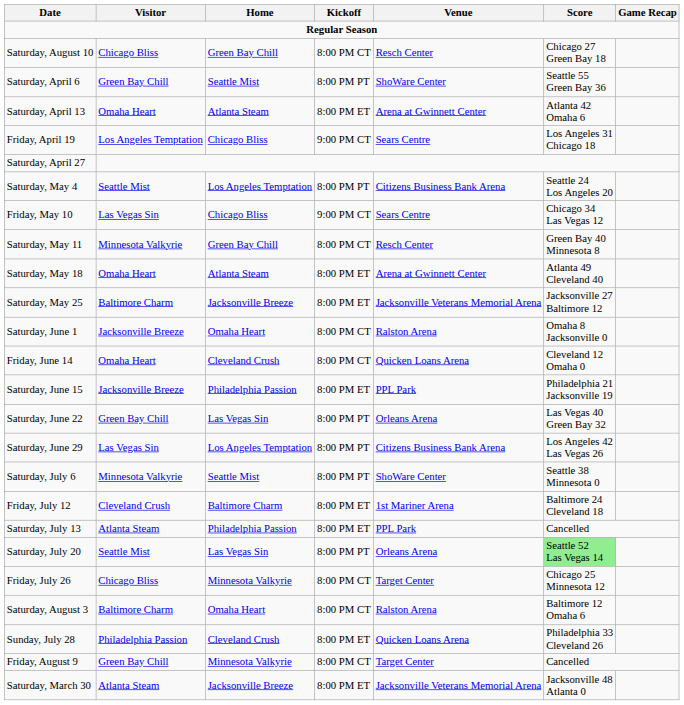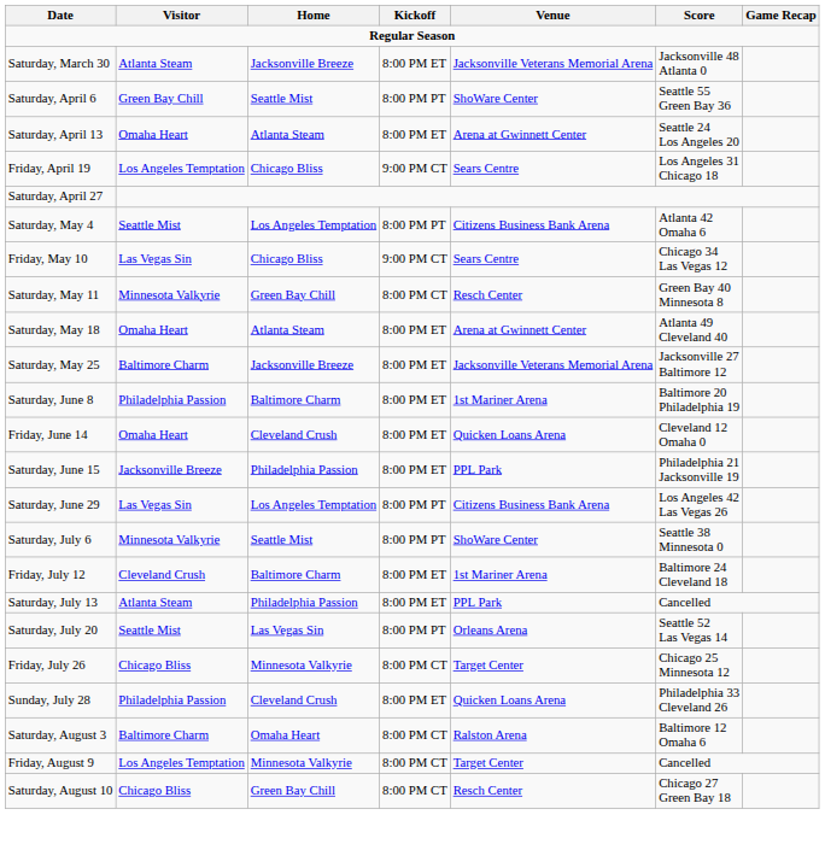rows swapped: Saturday, March 30 <-> Saturday, August 10
Saturday, April 13 | Score: Atlanta 42 Omaha 6 -> Seattle 24 Los Angeles 20
Saturday, May 4 | Score: Seattle 24 Los Angeles 20 -> Atlanta 42 Omaha 6
- row: Saturday, June 1 | Jacksonville Breeze | Omaha Heart | 8:00 PM CT | Ralston Arena | Omaha 8 Jacksonville 0
+ row: Saturday, June 8 | Philadelphia Passion | Baltimore Charm | 8:00 PM ET | 1st Mariner Arena | Baltimore 20 Philadelphia 19
Friday, June 14 | Kickoff: 8:00 PM CT -> 8:00 PM ET
- row: Saturday, June 22 | Green Bay Chill | Las Vegas Sin | 8:00 PM PT | Orleans Arena | Las Vegas 40 Green Bay 32
Saturday, July 20 | Score: lightgreen background -> no background
rows swapped: Sunday, July 28 <-> Saturday, August 3
Friday, August 9 | Visitor: Green Bay Chill -> Los Angeles Temptation
